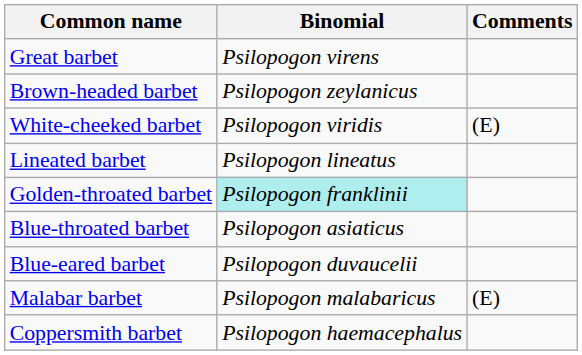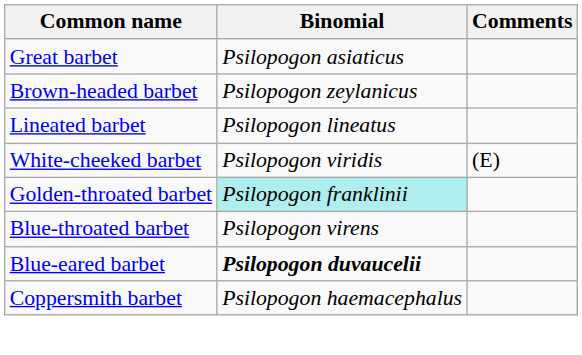Great barbet | Binomial: Psilopogon virens -> Psilopogon asiaticus
rows swapped: Lineated barbet <-> White-cheeked barbet
Blue-throated barbet | Binomial: Psilopogon asiaticus -> Psilopogon virens
Blue-eared barbet | Binomial: normal -> bold
- row: Malabar barbet | Psilopogon malabaricus | (E)
